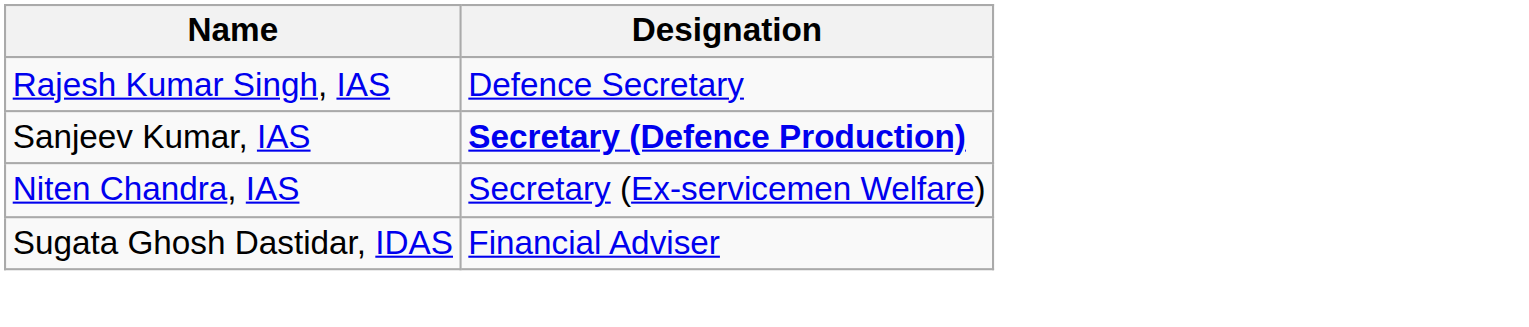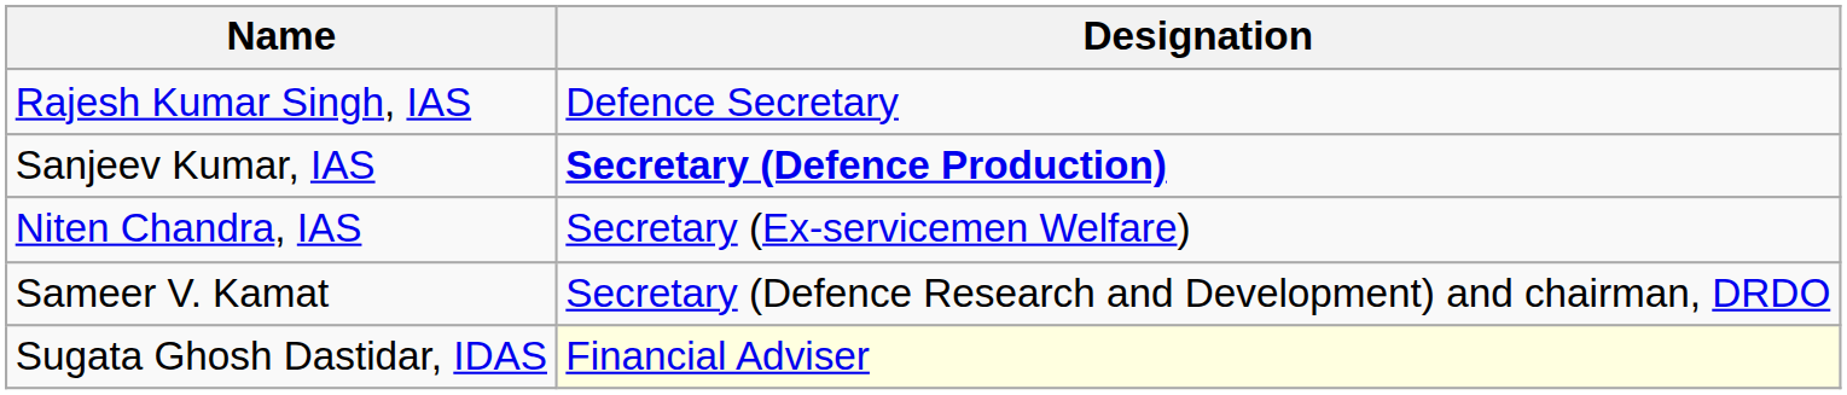+ row: Sameer V. Kamat | Secretary (Defence Research and Development) and chairman, DRDO
Sugata Ghosh Dastidar, IDAS | Designation: no background -> lightyellow background
